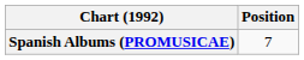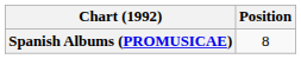Spanish Albums (PROMUSICAE) | Position: 7 -> 8
